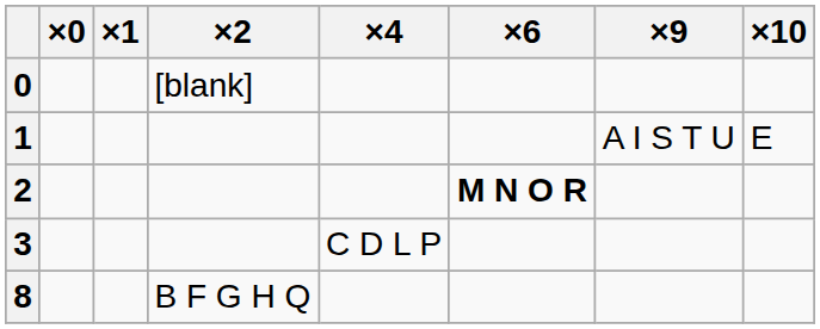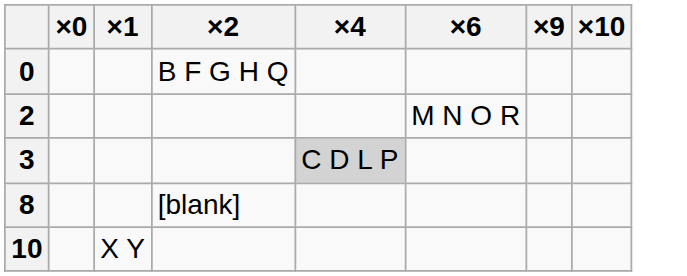0 | ×2: [blank] -> B F G H Q
- row: 1 | A I S T U | E
2 | ×6: bold -> normal
3 | ×4: no background -> lightgrey background
8 | ×2: B F G H Q -> [blank]
+ row: 10 | X Y
